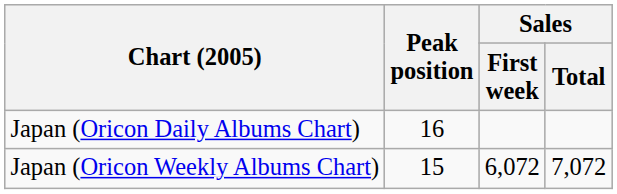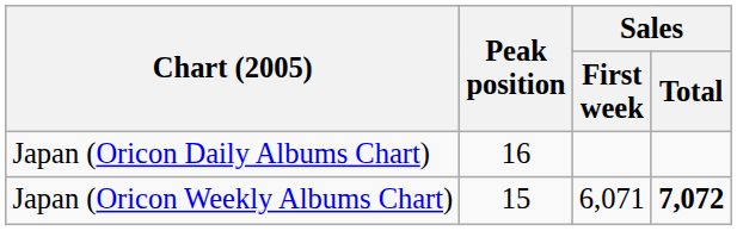Japan (Oricon Weekly Albums Chart) | Sales / First week: 6,072 -> 6,071
Japan (Oricon Weekly Albums Chart) | Sales / Total: normal -> bold
